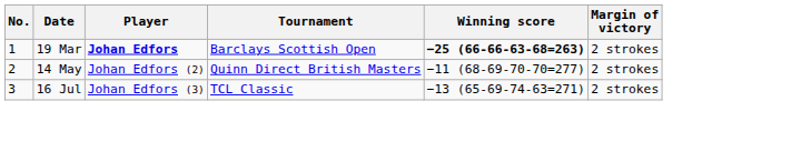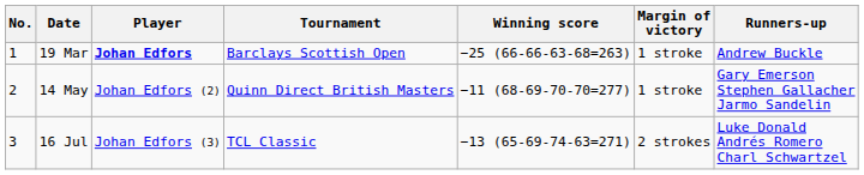+ column: Runners-up | Andrew Buckle | Gary Emerson Stephen Gallacher Jarmo Sandelin | Luke Donald Andrés Romero Charl Schwartzel
19 Mar | Winning score: bold -> normal
19 Mar | Margin of victory: 2 strokes -> 1 stroke
14 May | Margin of victory: 2 strokes -> 1 stroke
